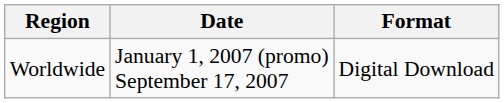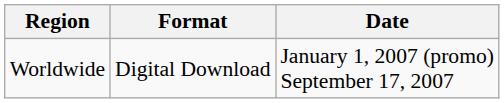columns swapped: Date <-> Format
